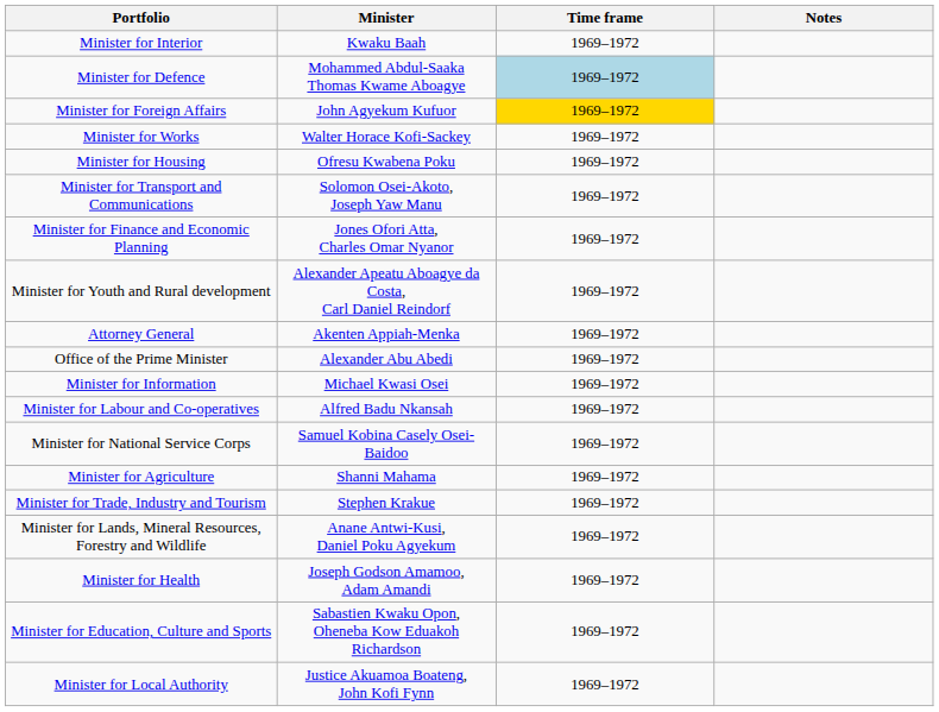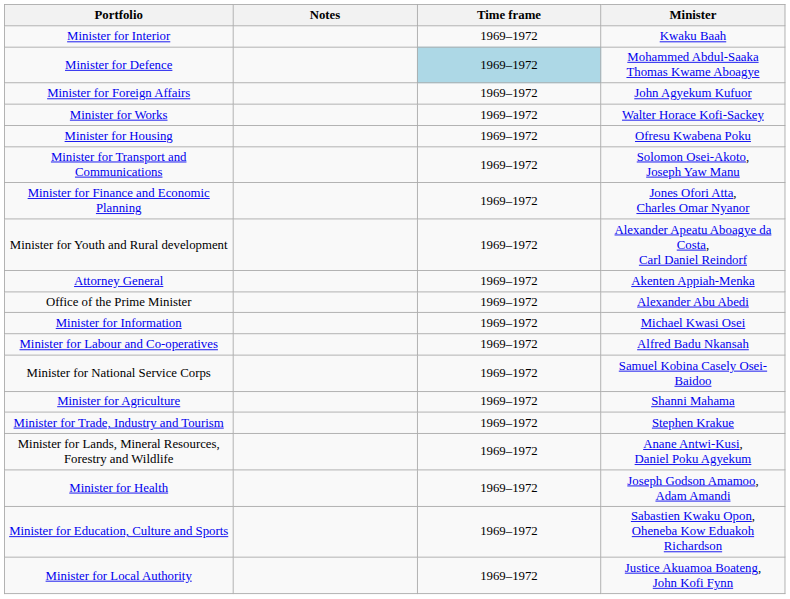columns swapped: Minister <-> Notes
Minister for Foreign Affairs | Time frame: gold background -> no background
